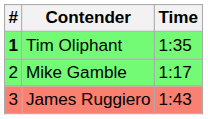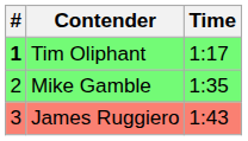Tim Oliphant | Time: 1:35 -> 1:17
Mike Gamble | Time: 1:17 -> 1:35
